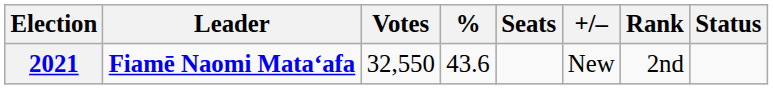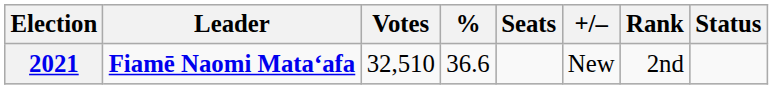2021 | Votes: 32,550 -> 32,510
2021 | %: 43.6 -> 36.6
